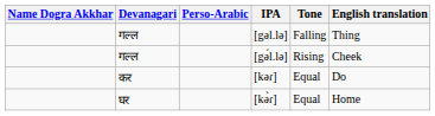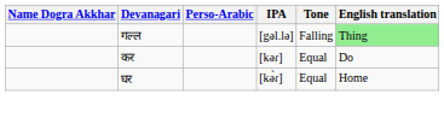[gəl.lə] | English translation: no background -> lightgreen background
- row: गल्ल | [gə́l.lə] | Rising | Cheek
